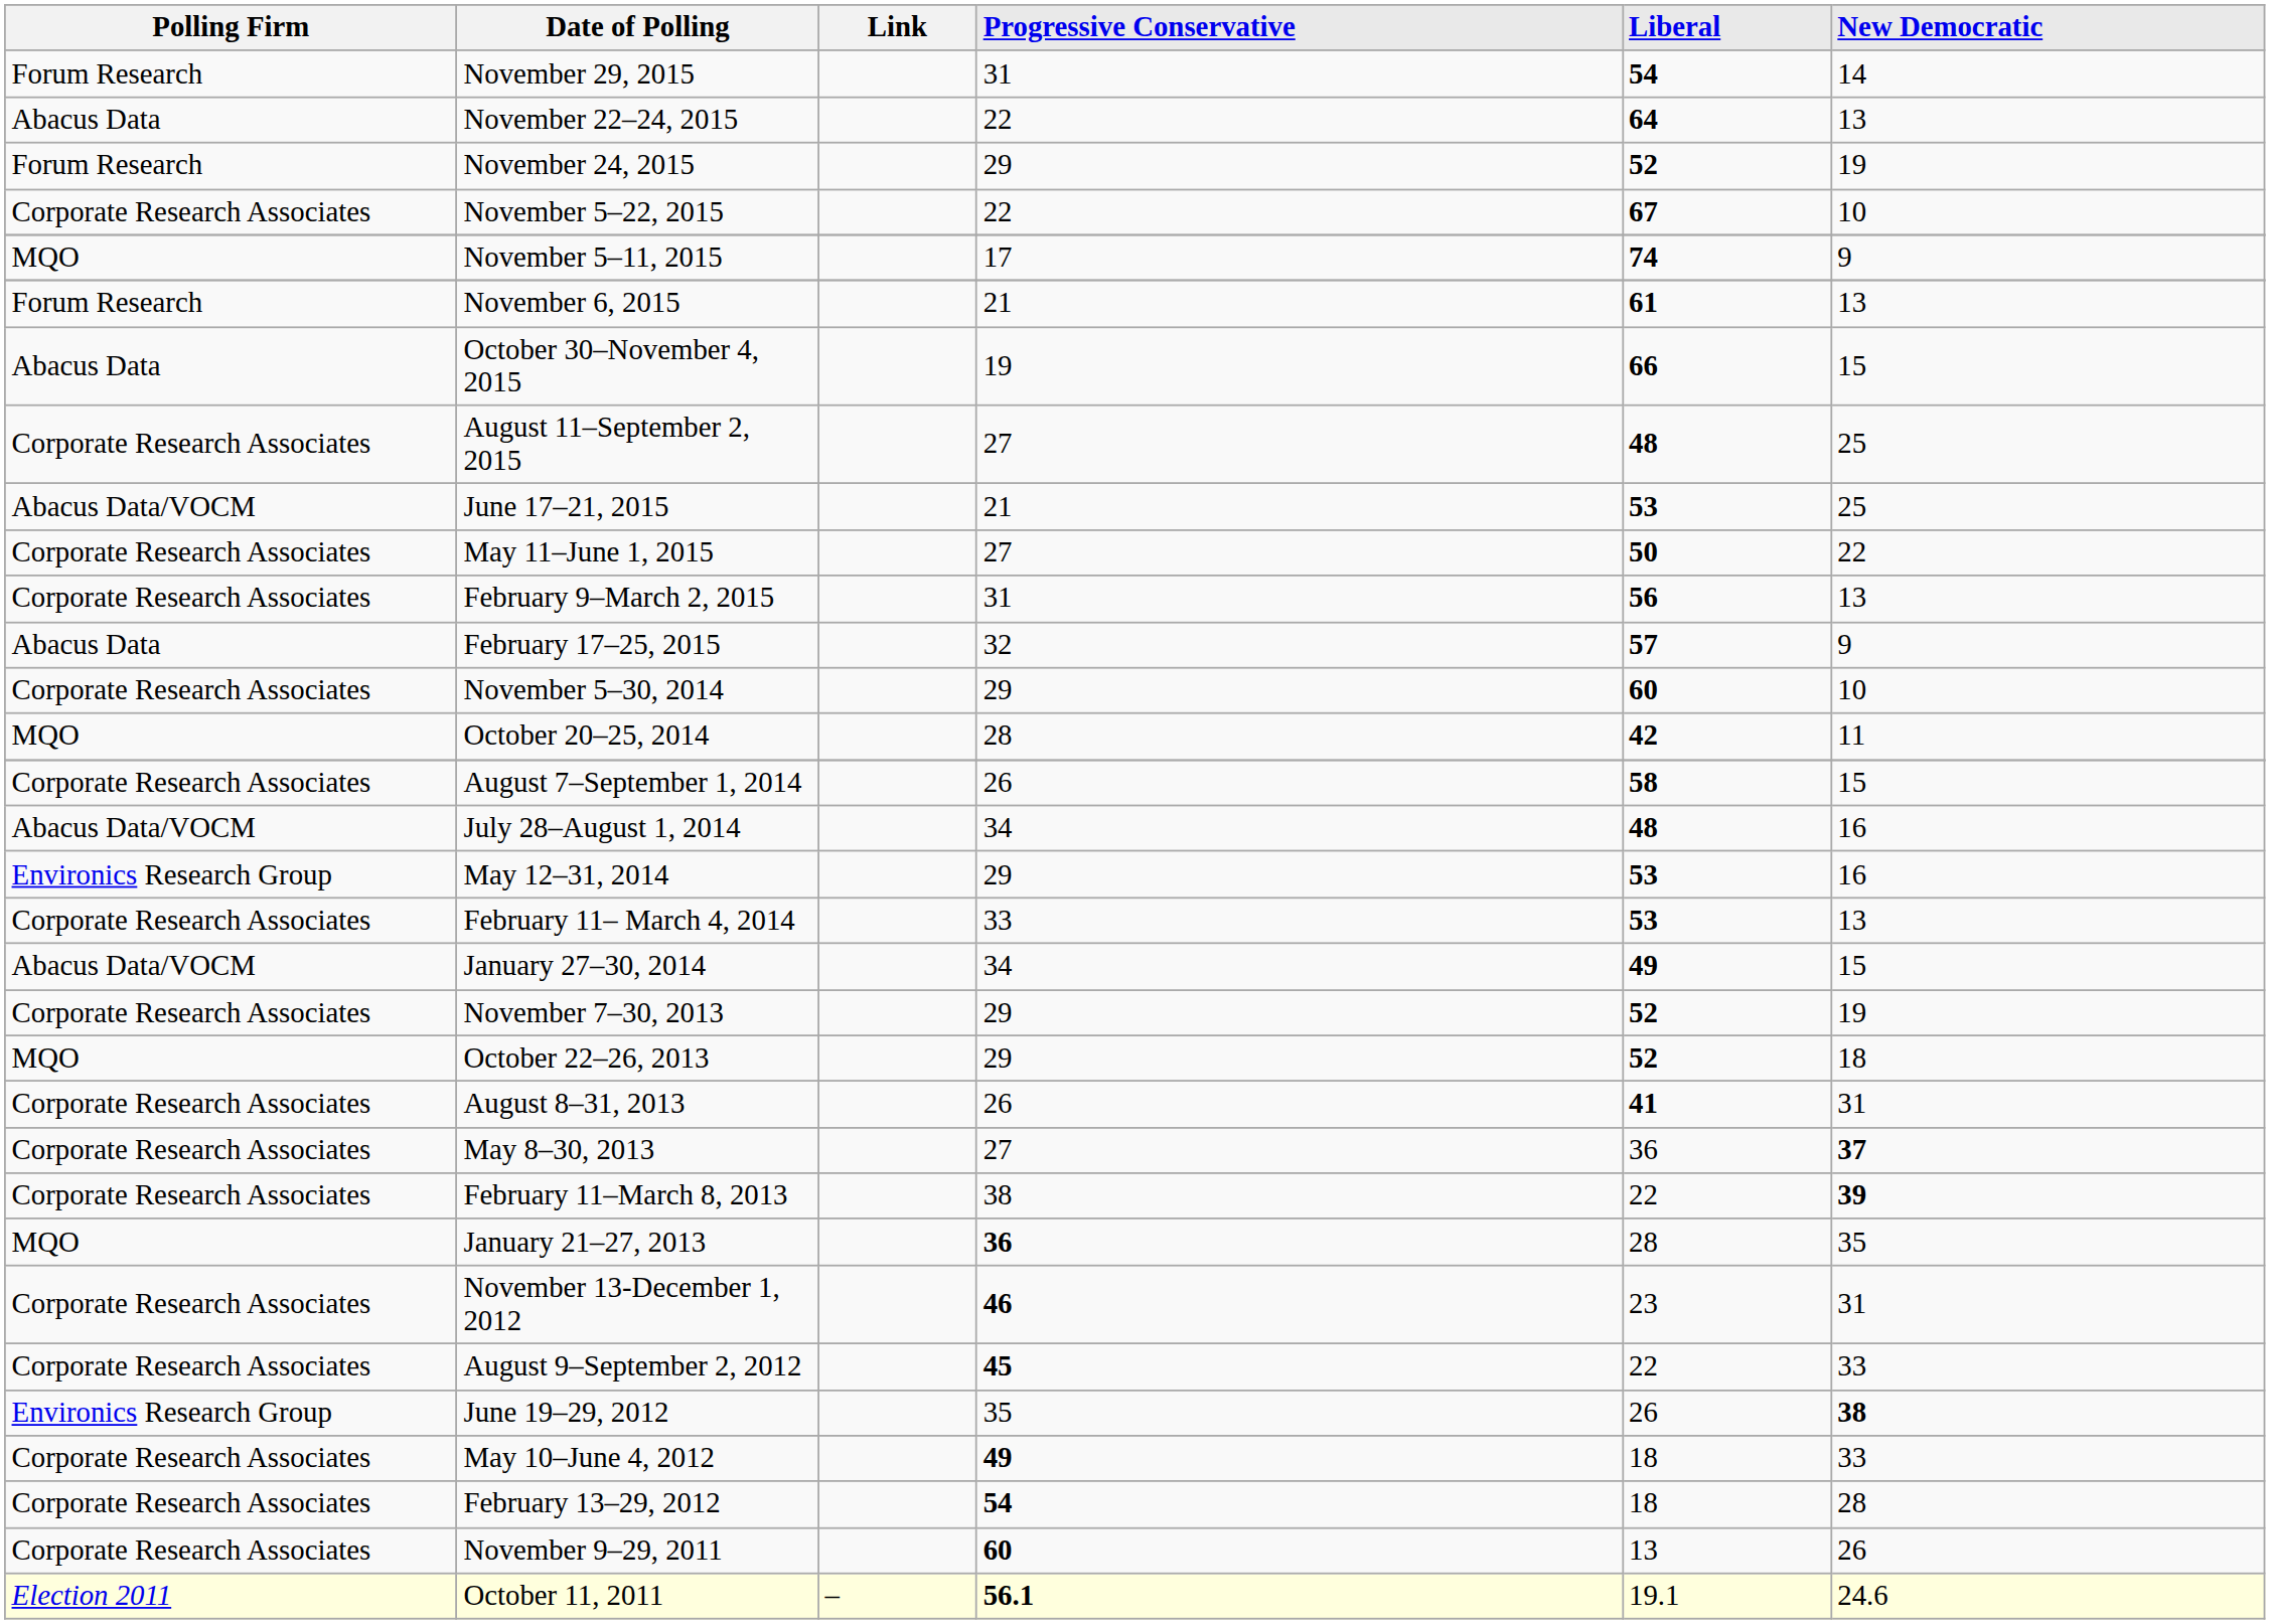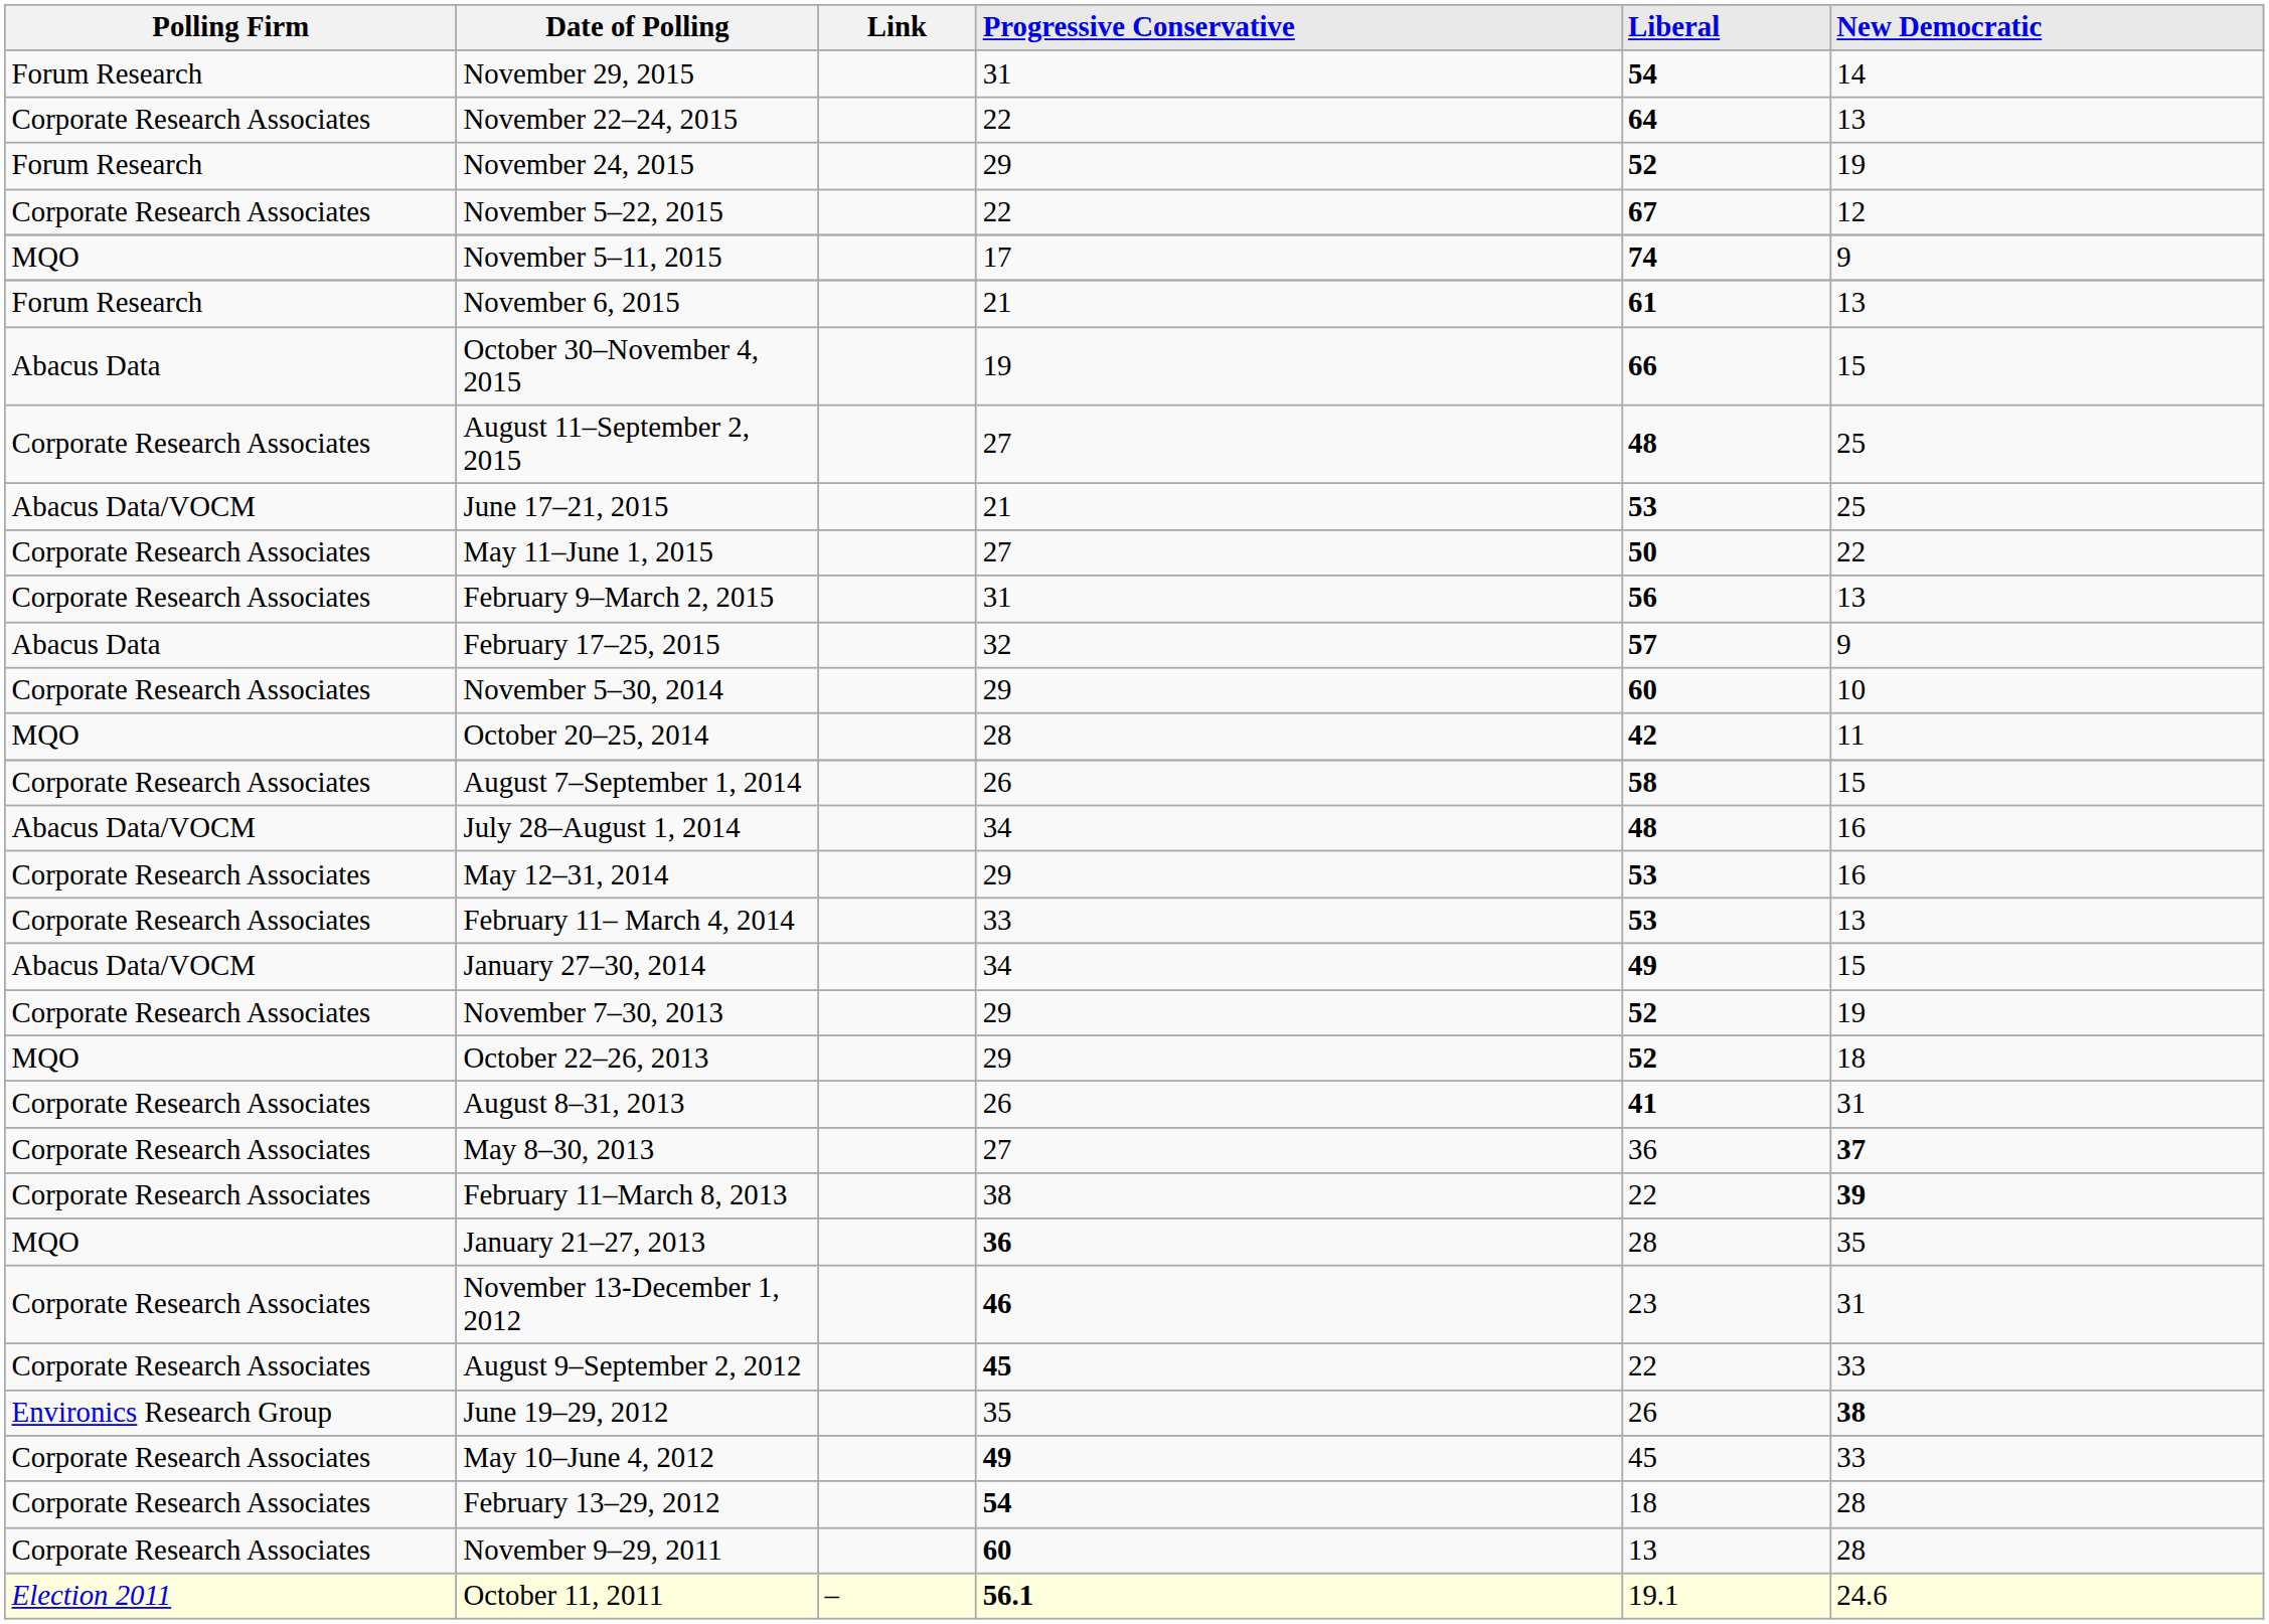November 22–24, 2015 | Polling Firm: Abacus Data -> Corporate Research Associates
November 5–22, 2015 | New Democratic: 10 -> 12
May 12–31, 2014 | Polling Firm: Environics Research Group -> Corporate Research Associates
May 10–June 4, 2012 | Liberal: 18 -> 45
November 9–29, 2011 | New Democratic: 26 -> 28
